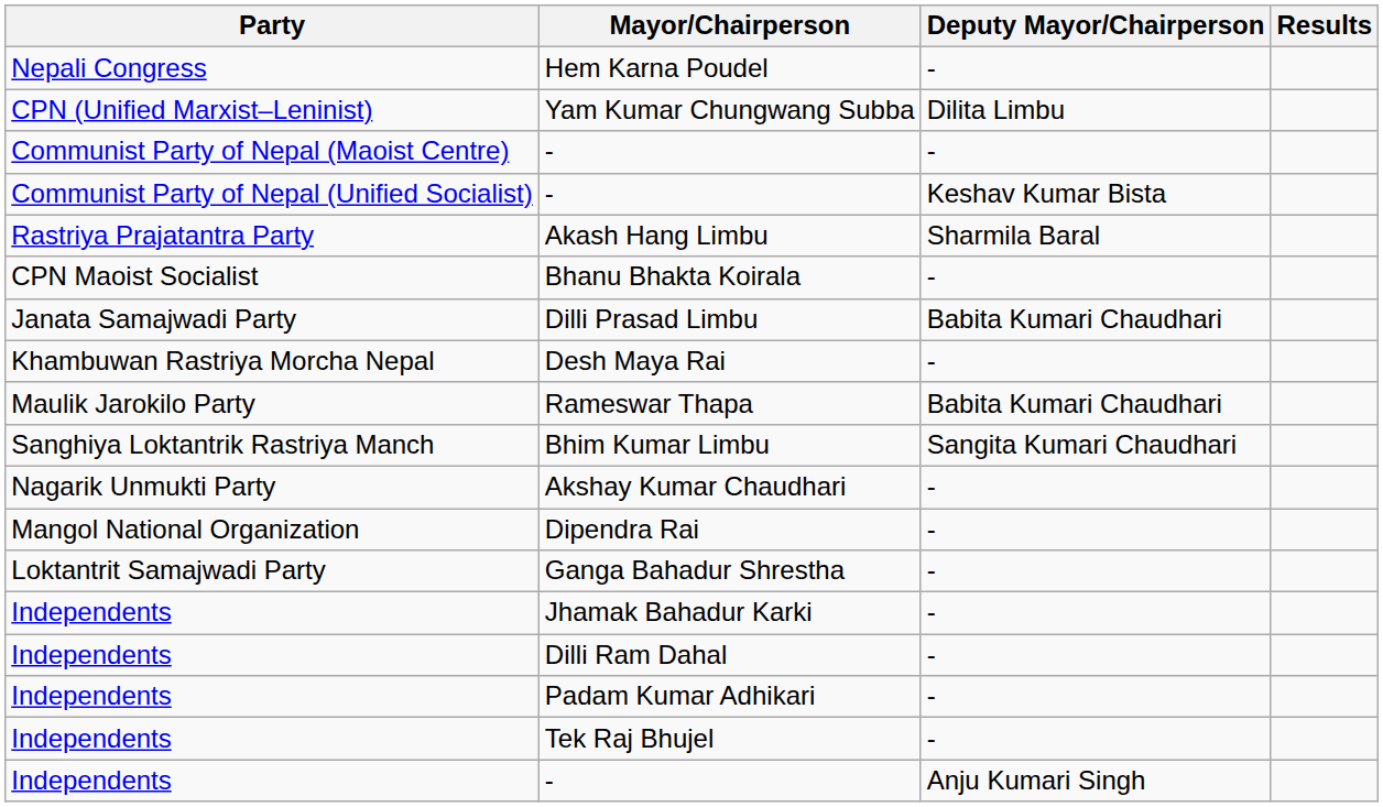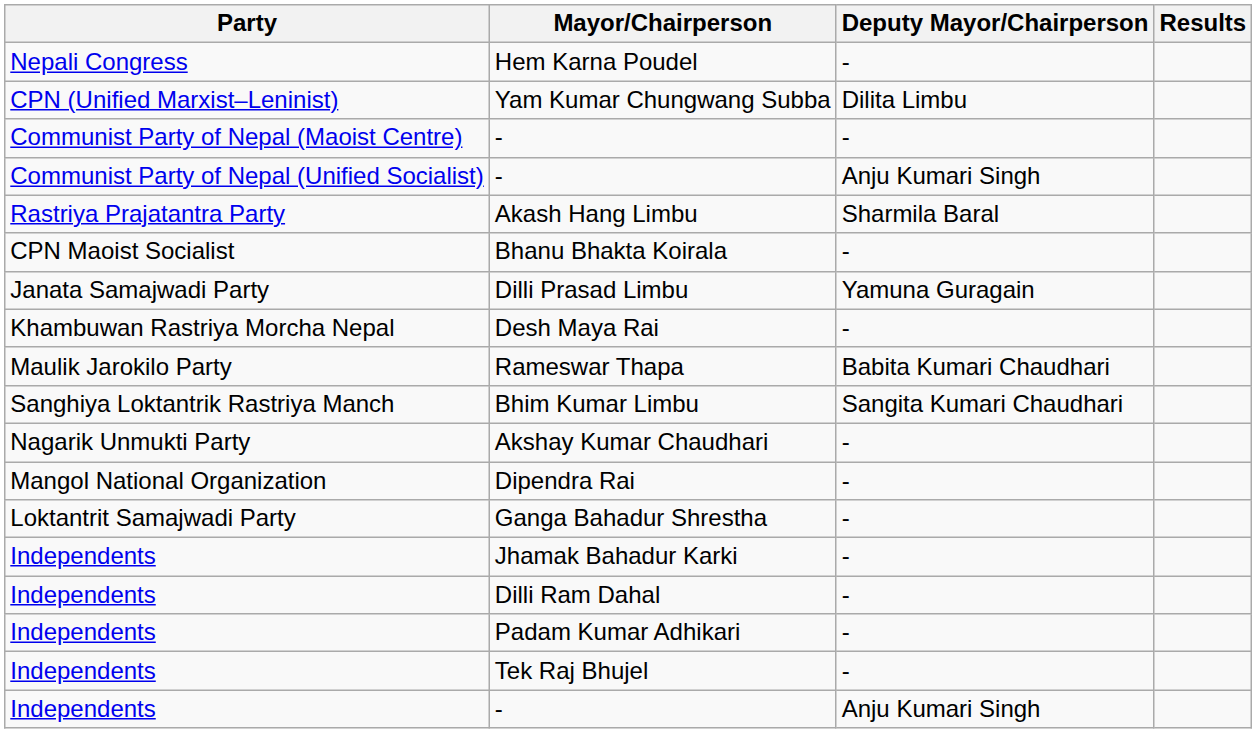Communist Party of Nepal (Unified Socialist) / - | Deputy Mayor/Chairperson: Keshav Kumar Bista -> Anju Kumari Singh
Dilli Prasad Limbu | Deputy Mayor/Chairperson: Babita Kumari Chaudhari -> Yamuna Guragain
